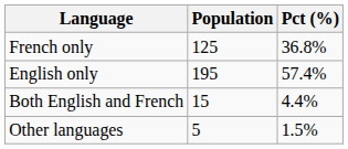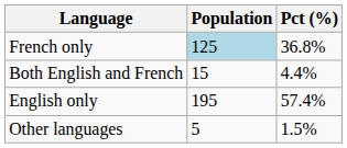French only | Population: no background -> lightblue background
rows swapped: English only <-> Both English and French
